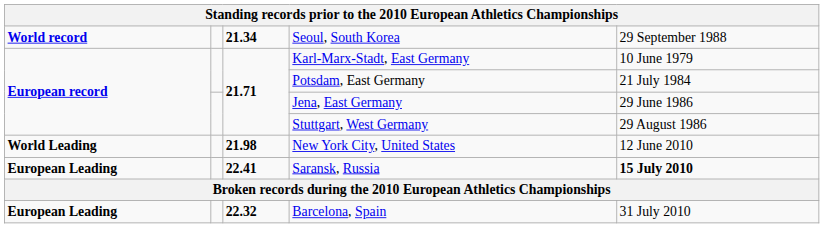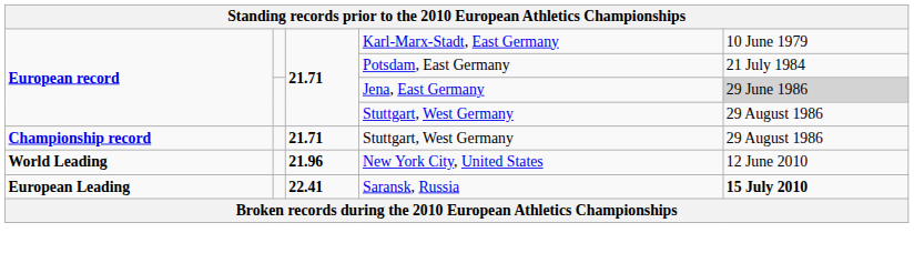- row: World record | 21.34 | Seoul, South Korea | 29 September 1988
Jena, East Germany | column 5: no background -> lightgrey background
+ row: Championship record | 21.71 | Stuttgart, West Germany | 29 August 1986
New York City, United States | column 3: 21.98 -> 21.96
- row: European Leading | 22.32 | Barcelona, Spain | 31 July 2010
